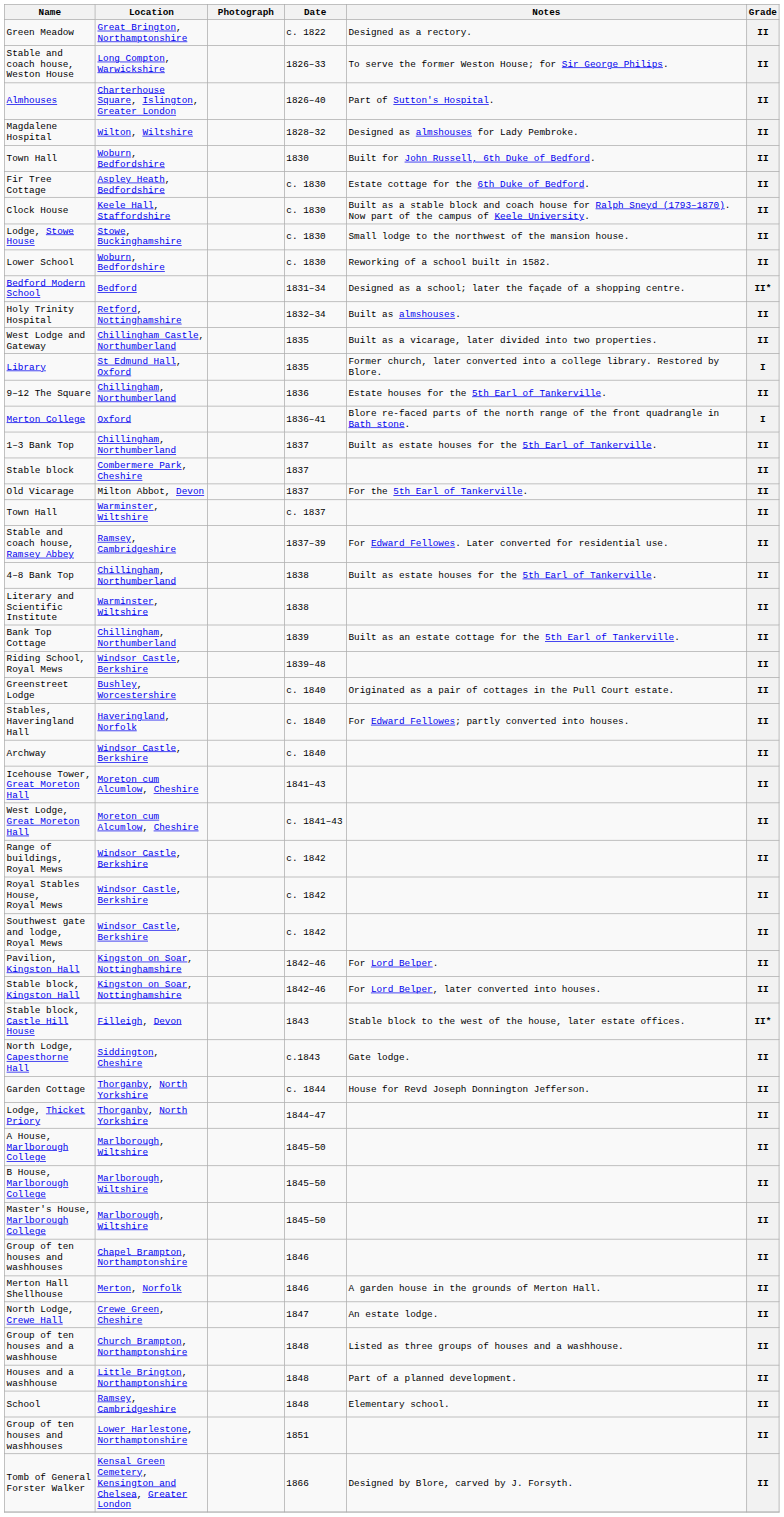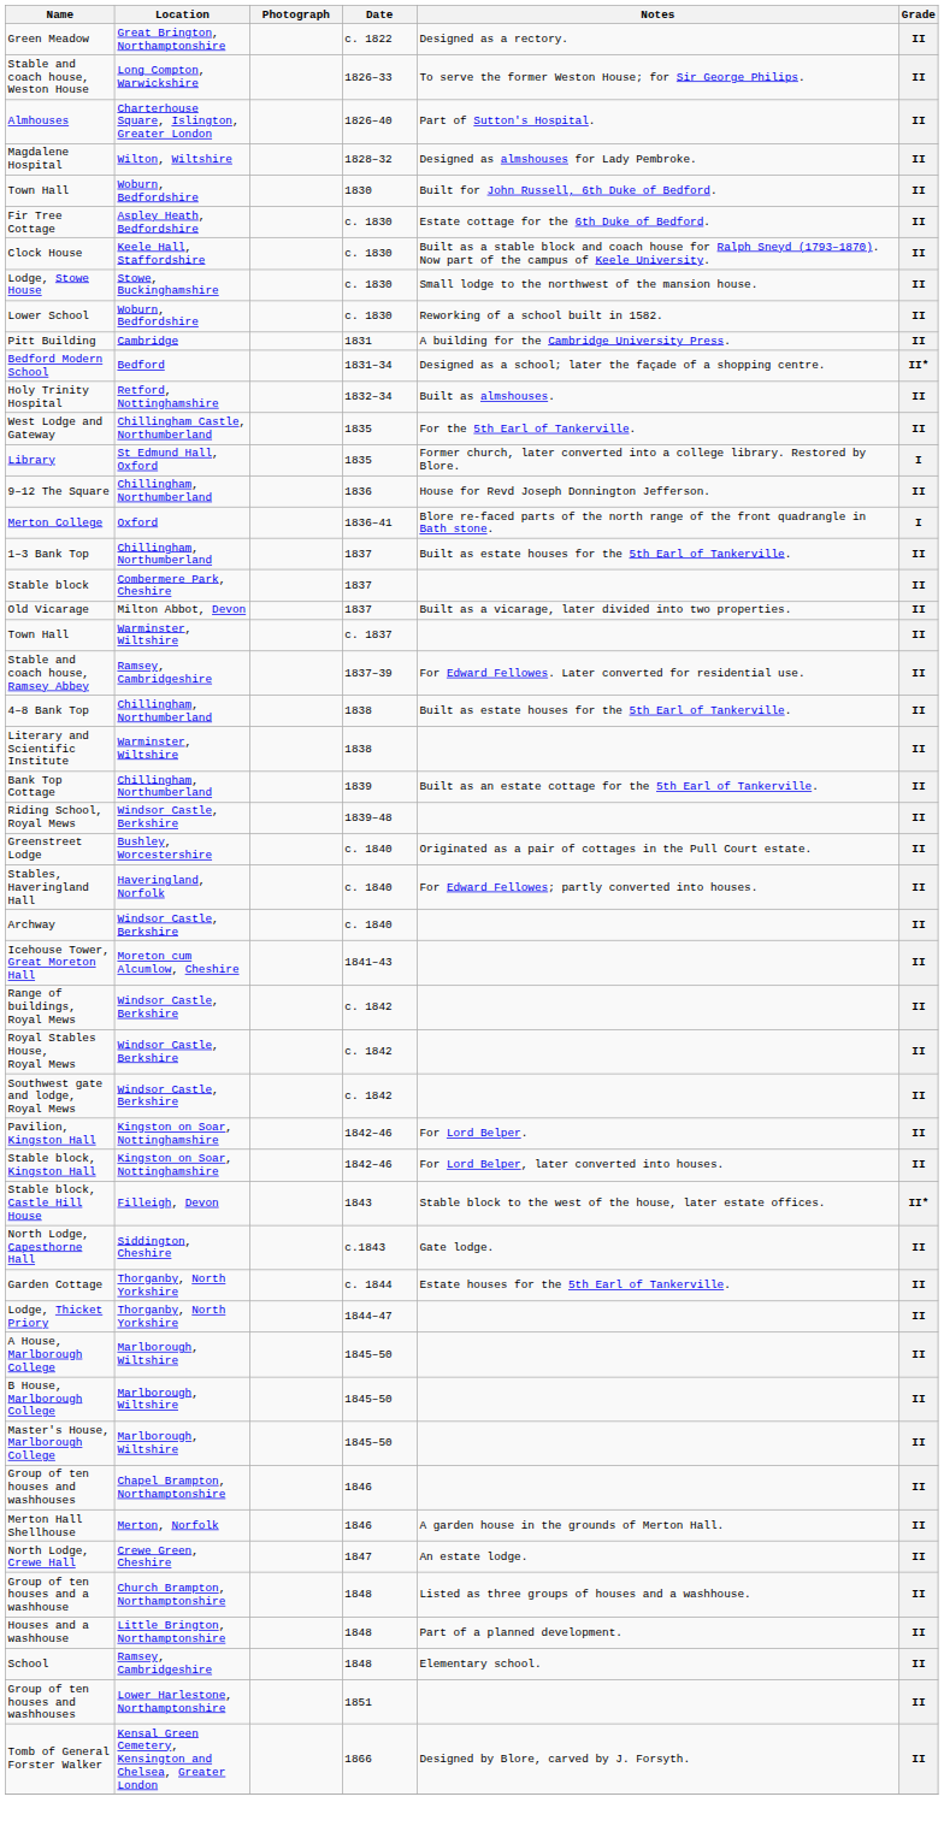+ row: Pitt Building | Cambridge | 1831 | A building for the Cambridge University Press. | II
West Lodge and Gateway | Notes: Built as a vicarage, later divided into two properties. -> For the 5th Earl of Tankerville.
9–12 The Square | Notes: Estate houses for the 5th Earl of Tankerville. -> House for Revd Joseph Donnington Jefferson.
Old Vicarage | Notes: For the 5th Earl of Tankerville. -> Built as a vicarage, later divided into two properties.
- row: West Lodge, Great Moreton Hall | Moreton cum Alcumlow, Cheshire | c. 1841–43 | II
Garden Cottage | Notes: House for Revd Joseph Donnington Jefferson. -> Estate houses for the 5th Earl of Tankerville.
